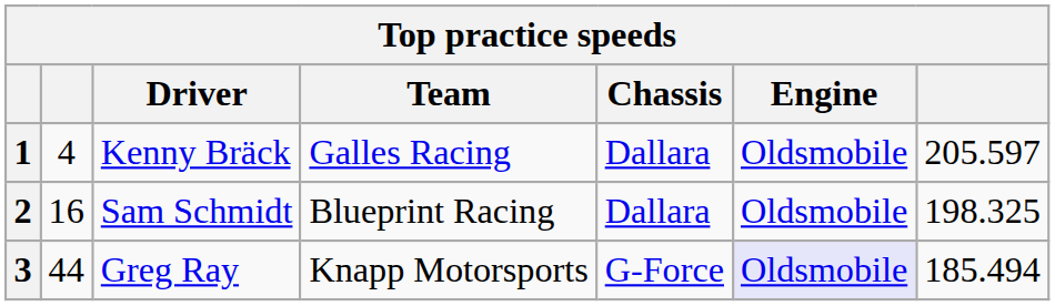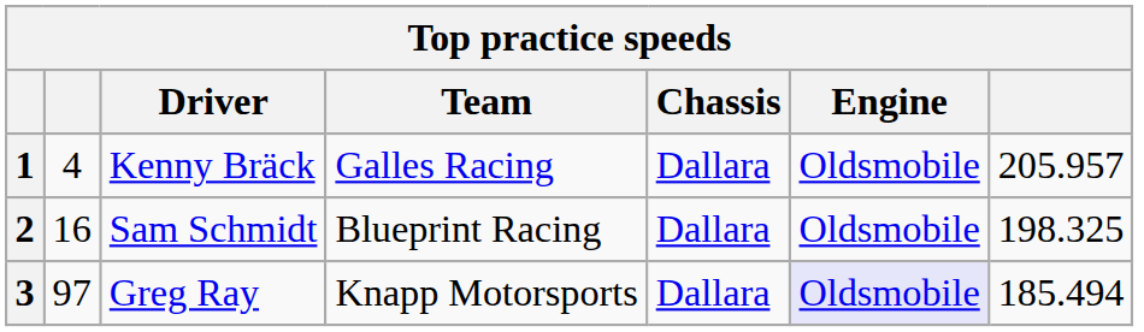1 | column 7: 205.597 -> 205.957
3 | column 2: 44 -> 97
3 | Chassis: G-Force -> Dallara
